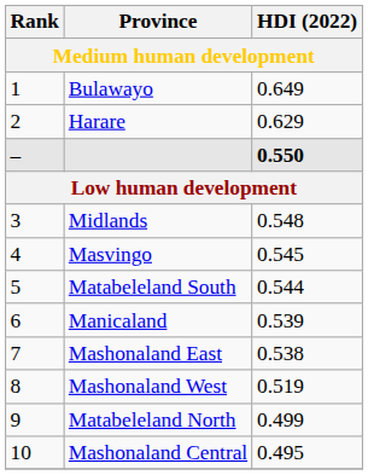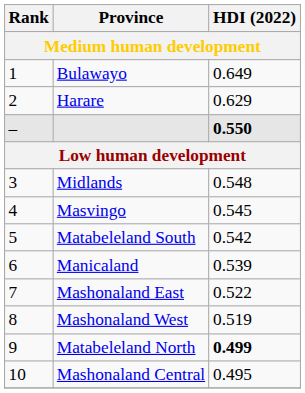Matabeleland South | HDI (2022): 0.544 -> 0.542
Mashonaland East | HDI (2022): 0.538 -> 0.522
Matabeleland North | HDI (2022): normal -> bold
